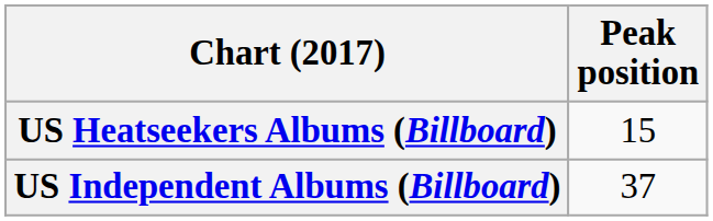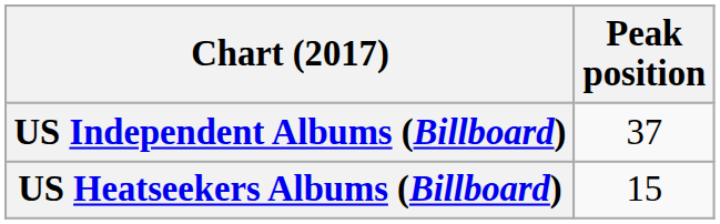rows swapped: US Heatseekers Albums (Billboard) <-> US Independent Albums (Billboard)
